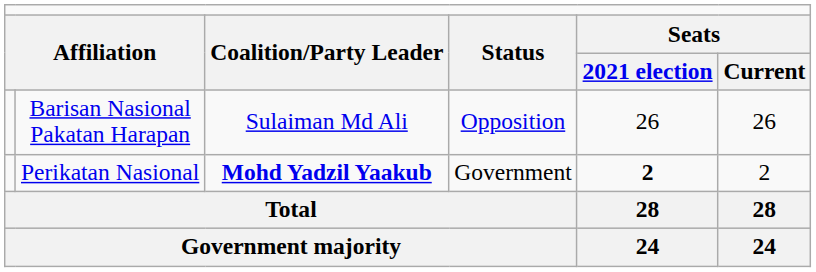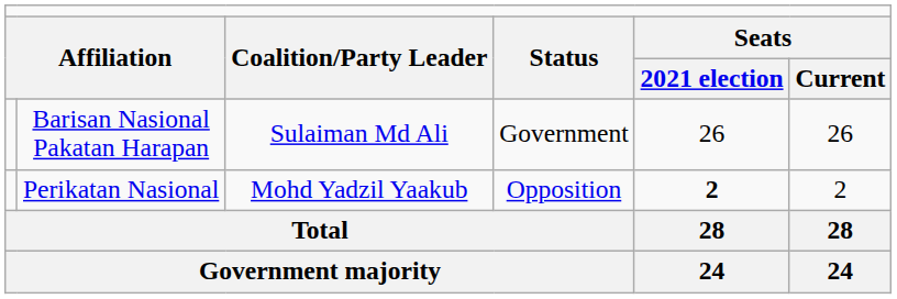Barisan Nasional Pakatan Harapan | column 4: Opposition -> Government
Perikatan Nasional | column 3: bold -> normal
Perikatan Nasional | column 4: Government -> Opposition
